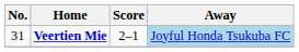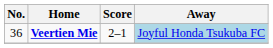Veertien Mie | No.: 31 -> 36
